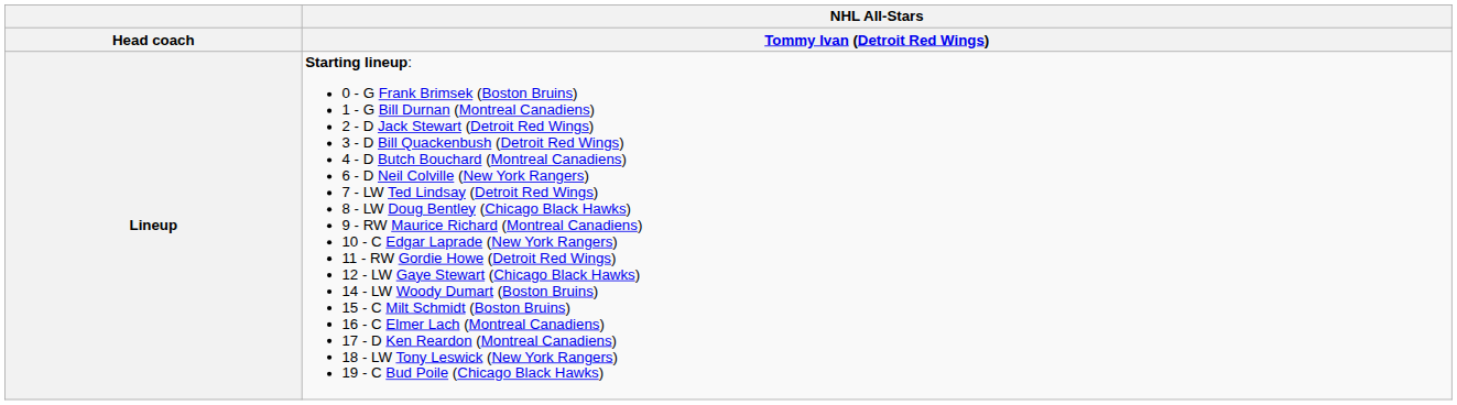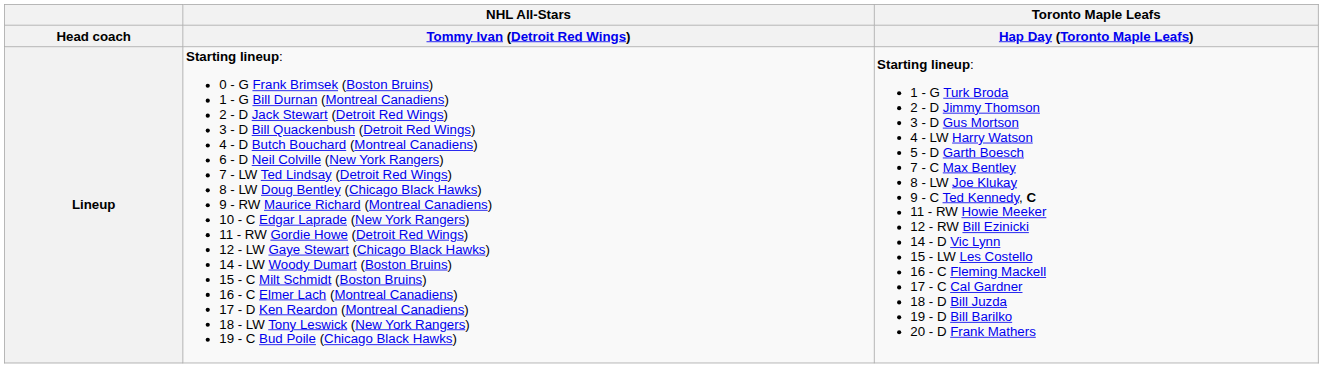+ column: Toronto Maple Leafs | Hap Day (Toronto Maple Leafs) | Starting lineup: 1 - G Turk Broda 2 - D Jimmy Thomson 3 - D Gus Mortson 4 - LW Harry Watson 5 - D Garth Boesch 7 - C Max Bentley 8 - LW Joe Klukay 9 - C Ted Kennedy, C 11 - RW Howie Meeker 12 - RW Bill Ezinicki 14 - D Vic Lynn 15 - LW Les Costello 16 - C Fleming Mackell 17 - C Cal Gardner 18 - D Bill Juzda 19 - D Bill Barilko 20 - D Frank Mathers
